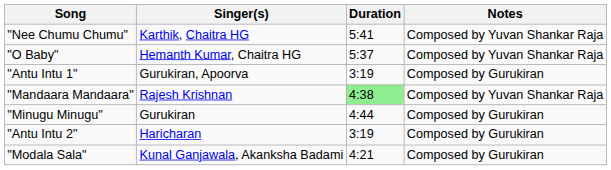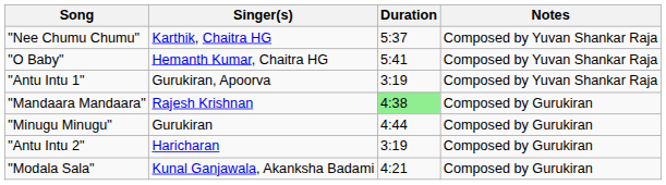"Nee Chumu Chumu" | Duration: 5:41 -> 5:37
"O Baby" | Duration: 5:37 -> 5:41
"Antu Intu 1" | Notes: Composed by Gurukiran -> Composed by Yuvan Shankar Raja
"Mandaara Mandaara" | Notes: Composed by Yuvan Shankar Raja -> Composed by Gurukiran
